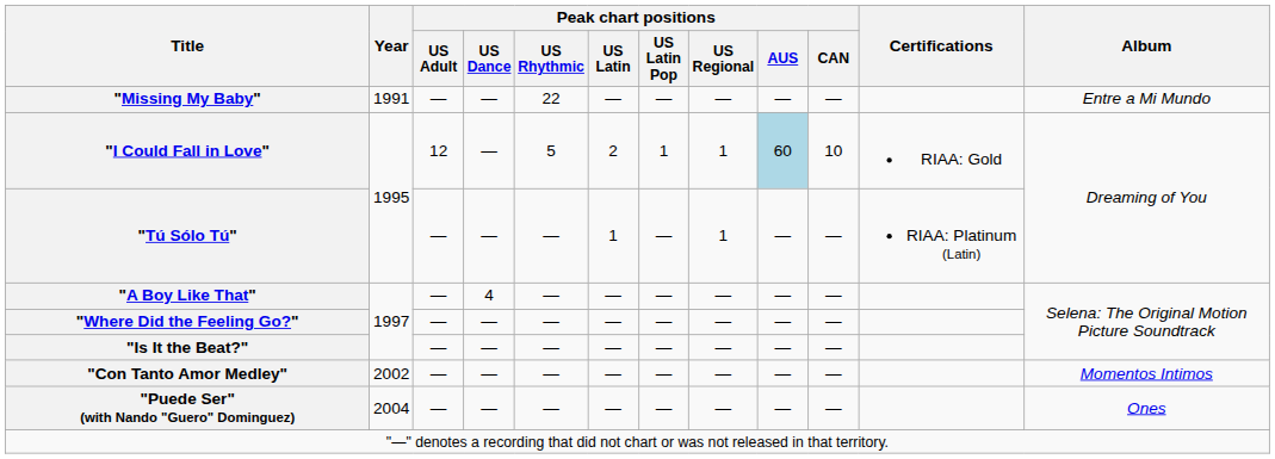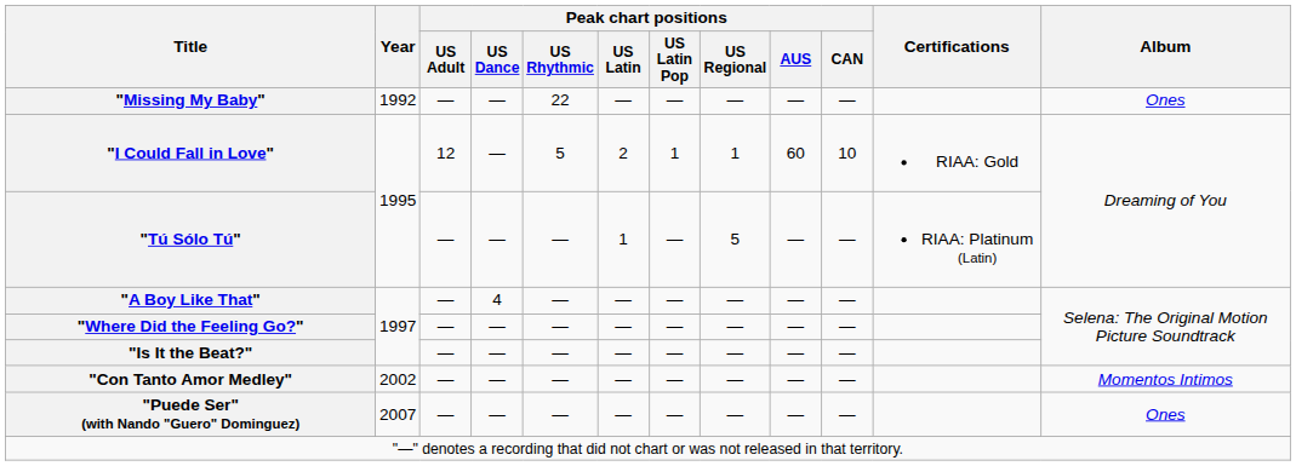"Missing My Baby" | Year: 1991 -> 1992
"Missing My Baby" | Album: Entre a Mi Mundo -> Ones
"I Could Fall in Love" | Peak chart positions / AUS: lightblue background -> no background
"Tú Sólo Tú" | Peak chart positions / US Regional: 1 -> 5
"Puede Ser" (with Nando "Guero" Dominguez) | Year: 2004 -> 2007
